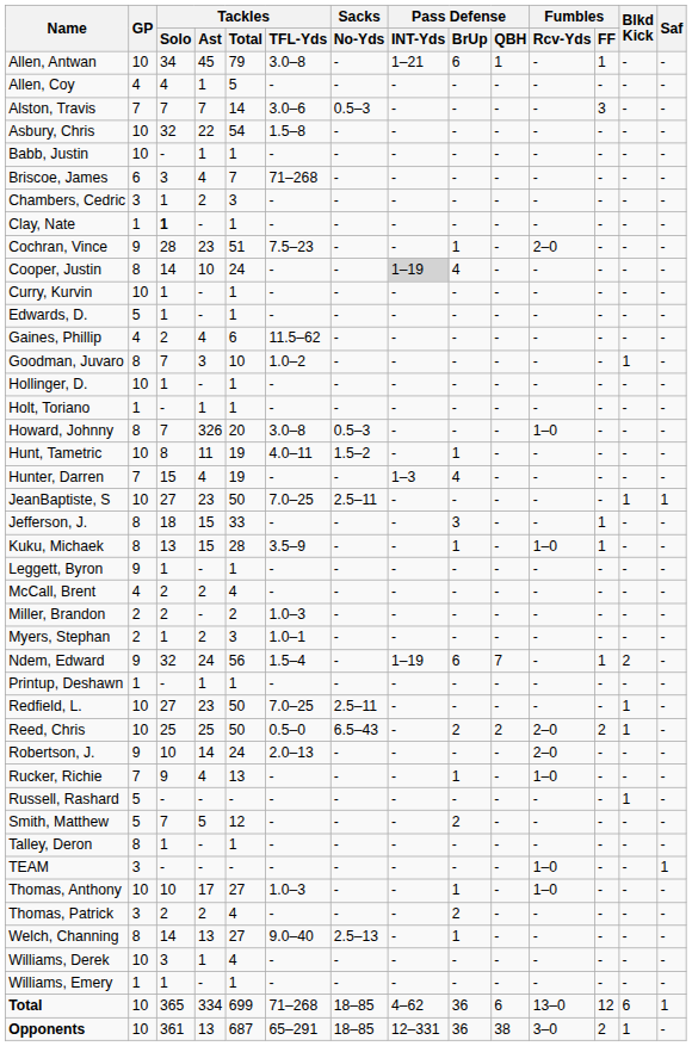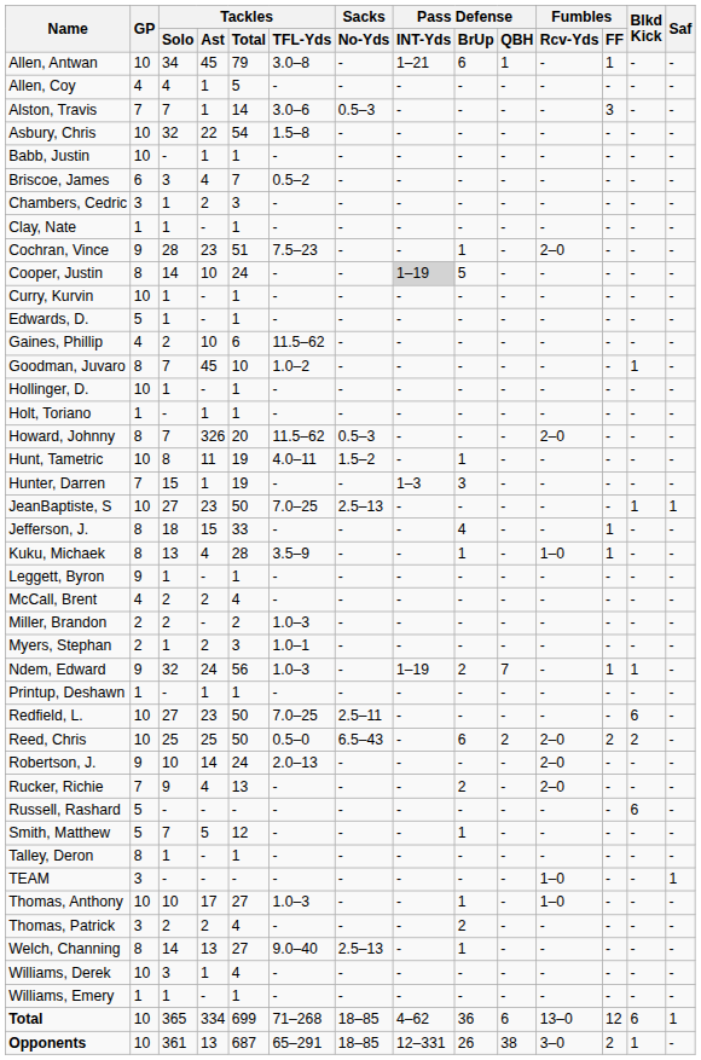Alston, Travis | Tackles / Ast: 7 -> 1
Briscoe, James | Tackles / TFL-Yds: 71–268 -> 0.5–2
Clay, Nate | Tackles / Solo: bold -> normal
Cooper, Justin | Pass Defense / BrUp: 4 -> 5
Gaines, Phillip | Tackles / Ast: 4 -> 10
Goodman, Juvaro | Tackles / Ast: 3 -> 45
Howard, Johnny | Tackles / TFL-Yds: 3.0–8 -> 11.5–62
Howard, Johnny | Fumbles / Rcv-Yds: 1–0 -> 2–0
Hunter, Darren | Tackles / Ast: 4 -> 1
Hunter, Darren | Pass Defense / BrUp: 4 -> 3
JeanBaptiste, S | Sacks / No-Yds: 2.5–11 -> 2.5–13
Jefferson, J. | Pass Defense / BrUp: 3 -> 4
Kuku, Michaek | Tackles / Ast: 15 -> 4
Ndem, Edward | Tackles / TFL-Yds: 1.5–4 -> 1.0–3
Ndem, Edward | Pass Defense / BrUp: 6 -> 2
Ndem, Edward | Blkd Kick: 2 -> 1
Redfield, L. | Blkd Kick: 1 -> 6
Reed, Chris | Pass Defense / BrUp: 2 -> 6
Reed, Chris | Blkd Kick: 1 -> 2
Rucker, Richie | Pass Defense / BrUp: 1 -> 2
Rucker, Richie | Fumbles / Rcv-Yds: 1–0 -> 2–0
Russell, Rashard | Blkd Kick: 1 -> 6
Smith, Matthew | Pass Defense / BrUp: 2 -> 1
Opponents | Pass Defense / BrUp: 36 -> 26
